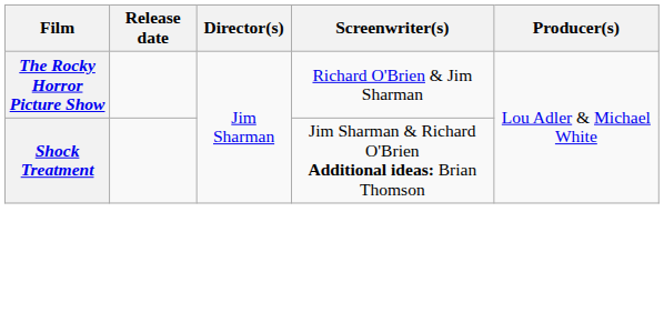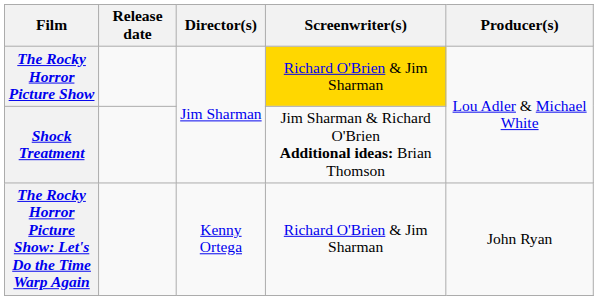The Rocky Horror Picture Show | Screenwriter(s): no background -> gold background
+ row: The Rocky Horror Picture Show: Let's Do the Time Warp Again | Kenny Ortega | Richard O'Brien & Jim Sharman | John Ryan
